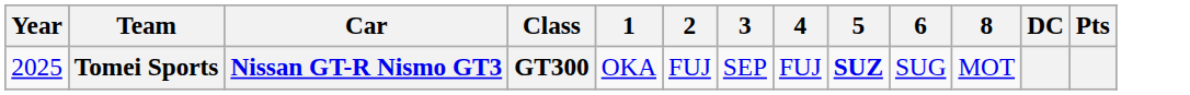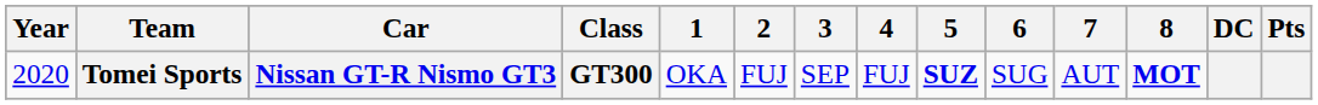+ column: 7 | AUT
Tomei Sports | Year: 2025 -> 2020
Tomei Sports | 8: normal -> bold
